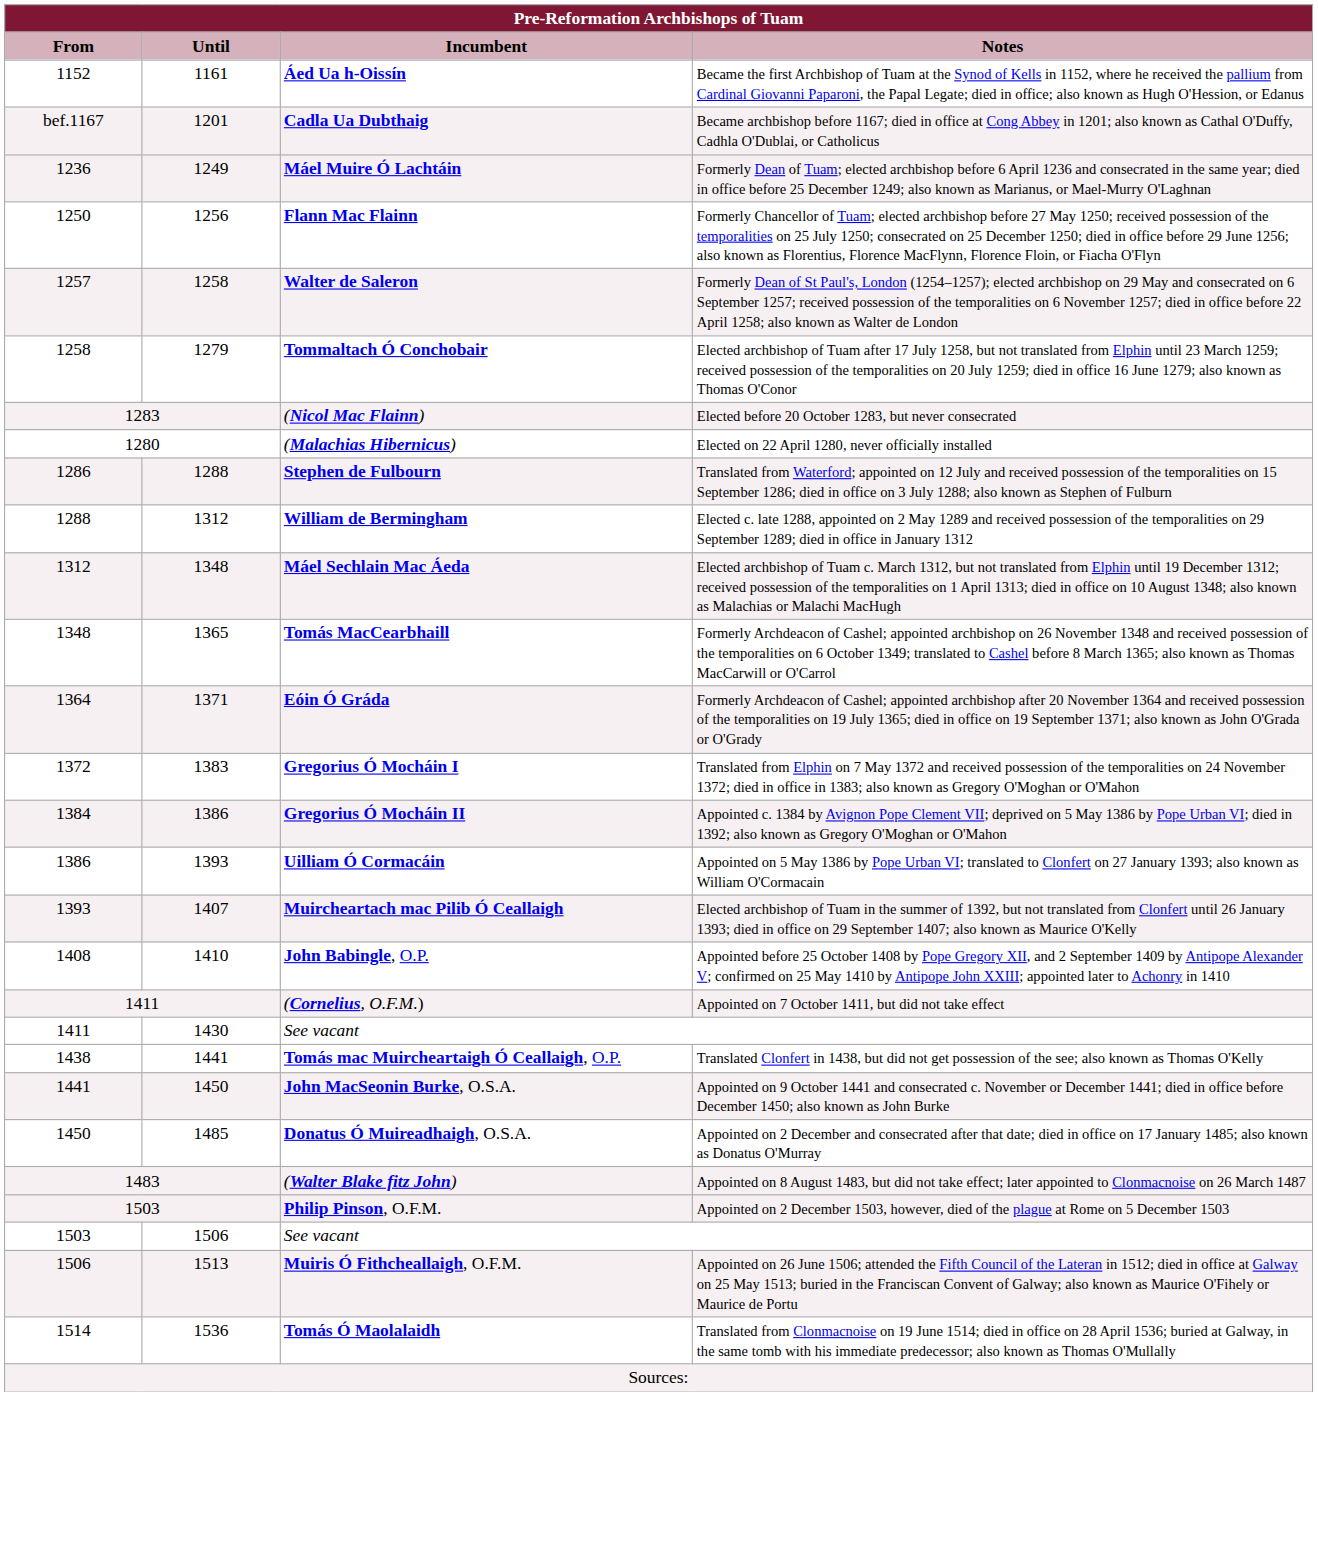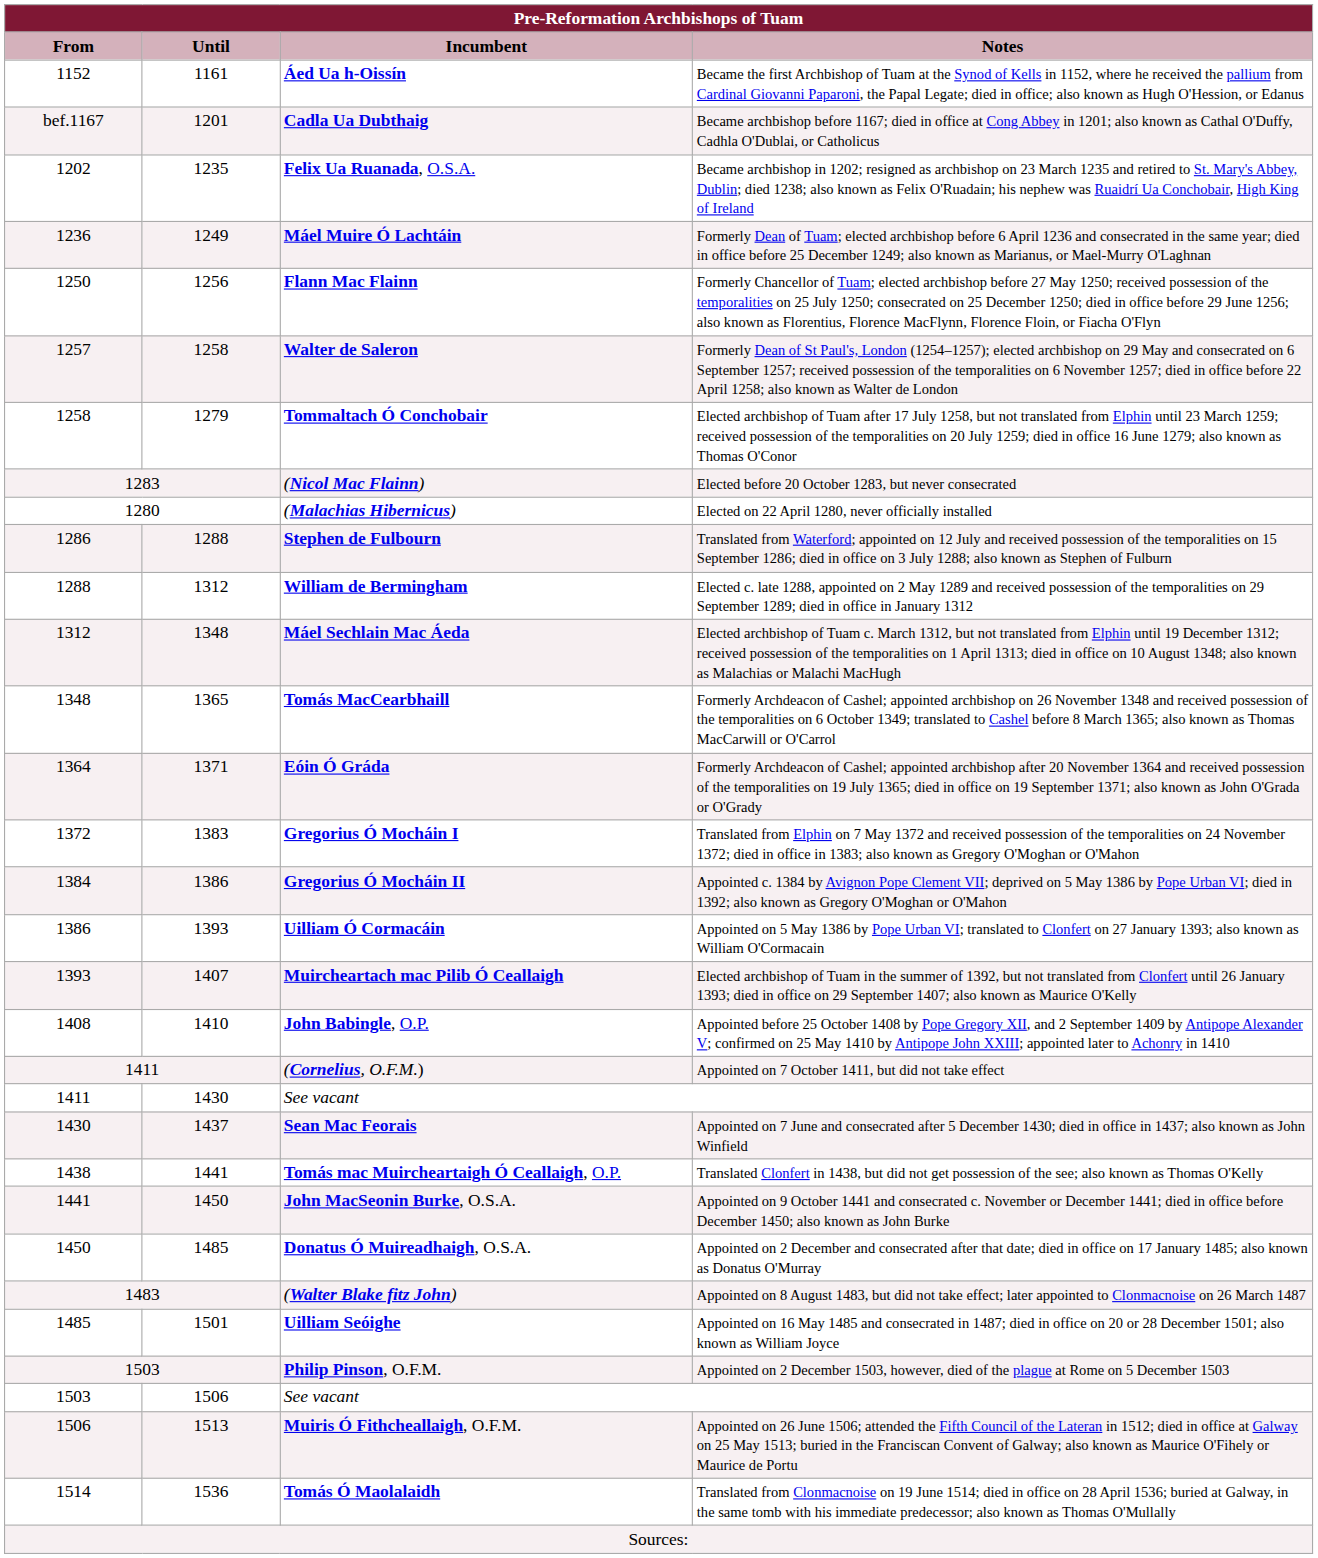+ row: 1202 | 1235 | Felix Ua Ruanada, O.S.A. | Became archbishop in 1202; resigned as archbishop on 23 March 1235 and retired to St. Mary's Abbey, Dublin; died 1238; also known as Felix O'Ruadain; his nephew was Ruaidrí Ua Conchobair, High King of Ireland
+ row: 1430 | 1437 | Sean Mac Feorais | Appointed on 7 June and consecrated after 5 December 1430; died in office in 1437; also known as John Winfield
+ row: 1485 | 1501 | Uilliam Seóighe | Appointed on 16 May 1485 and consecrated in 1487; died in office on 20 or 28 December 1501; also known as William Joyce
